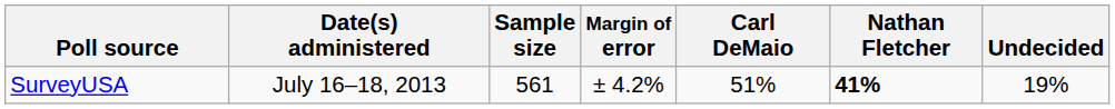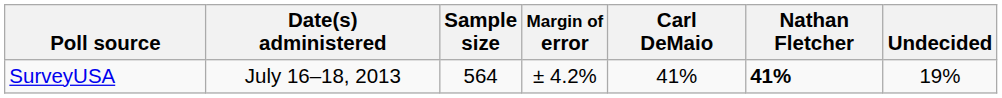SurveyUSA | Sample size: 561 -> 564
SurveyUSA | Carl DeMaio: 51% -> 41%
